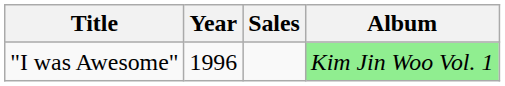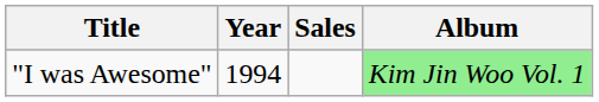"I was Awesome" | Year: 1996 -> 1994
